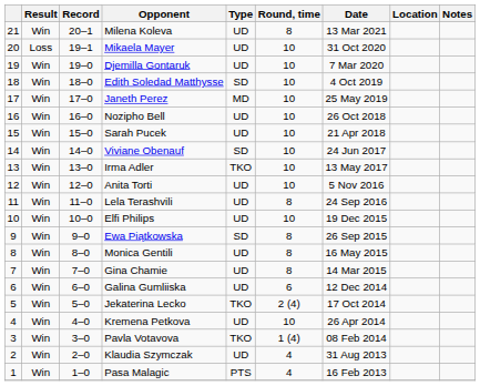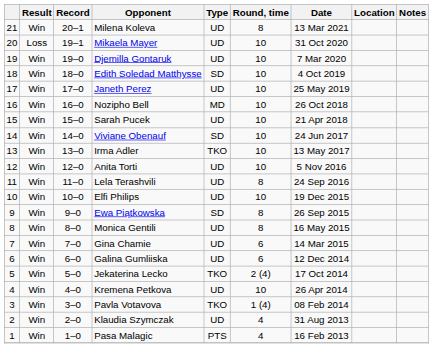Janeth Perez | Type: MD -> UD
Nozipho Bell | Type: UD -> MD
Gina Chamie | Round, time: 8 -> 6
